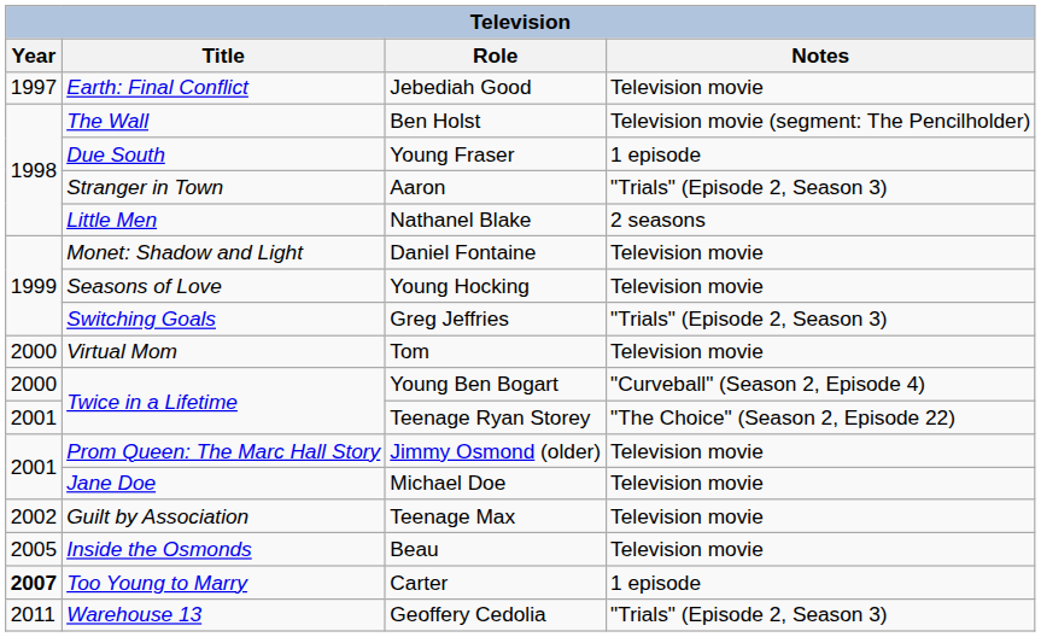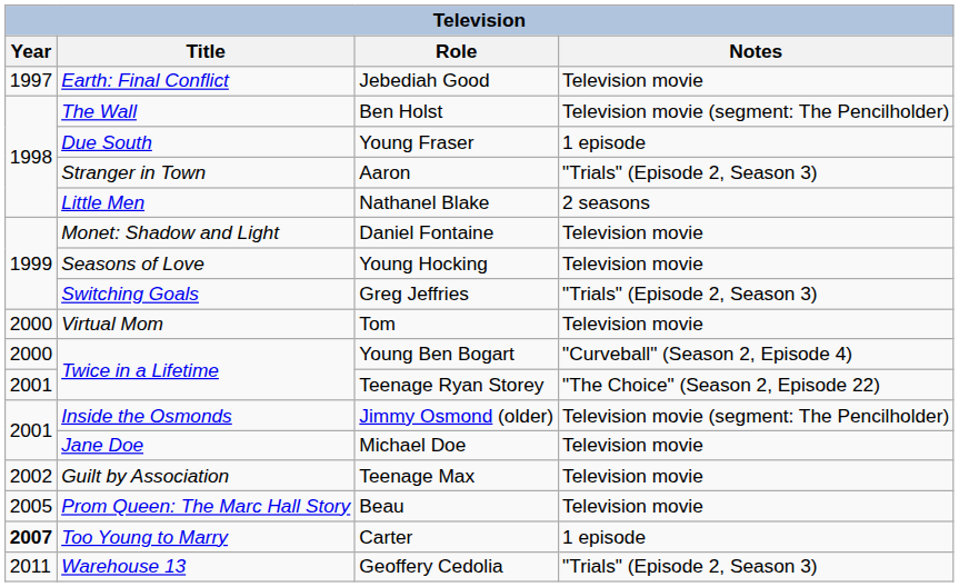Jimmy Osmond (older) | Title: Prom Queen: The Marc Hall Story -> Inside the Osmonds
Jimmy Osmond (older) | Notes: Television movie -> Television movie (segment: The Pencilholder)
Beau | Title: Inside the Osmonds -> Prom Queen: The Marc Hall Story
